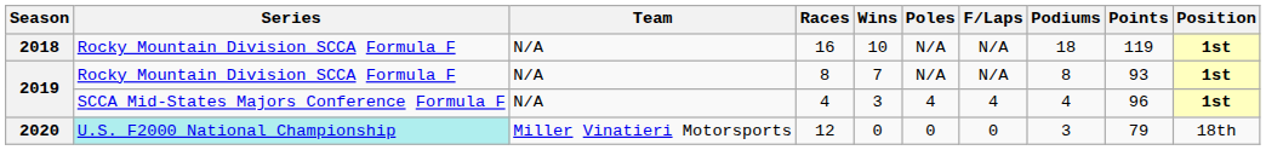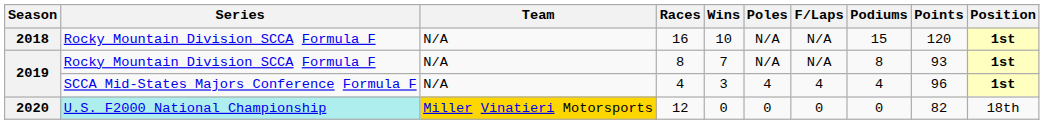16 | Podiums: 18 -> 15
16 | Points: 119 -> 120
12 | Team: no background -> gold background
12 | Podiums: 3 -> 0
12 | Points: 79 -> 82
